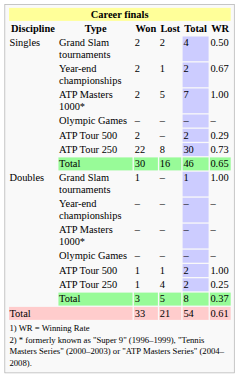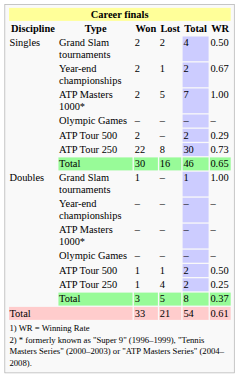ATP Tour 500 / 1 | WR: 1.00 -> 0.50
